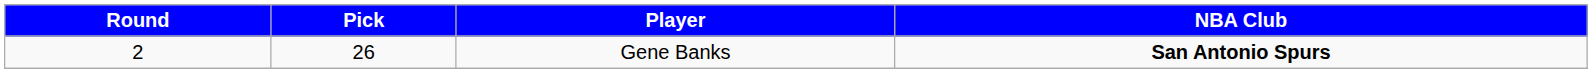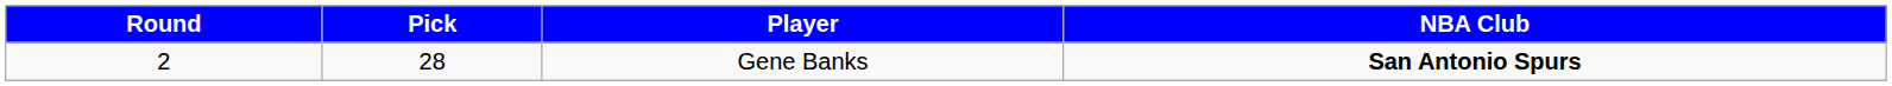Gene Banks | Pick: 26 -> 28
